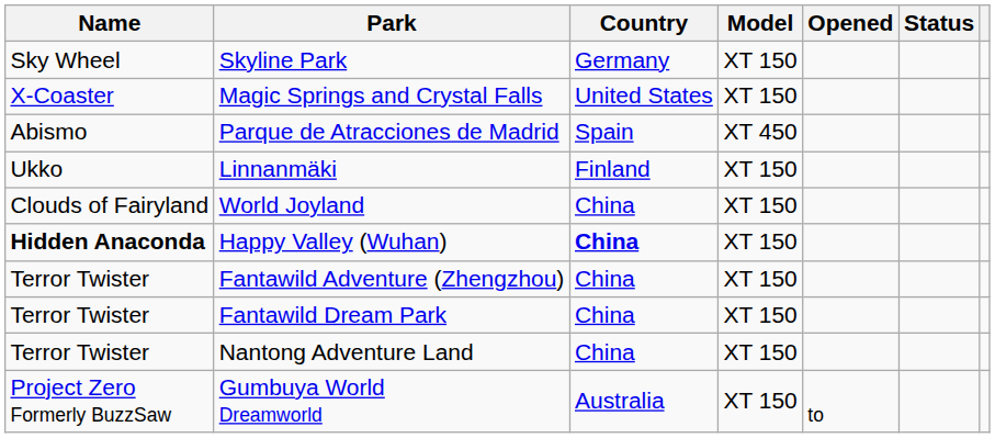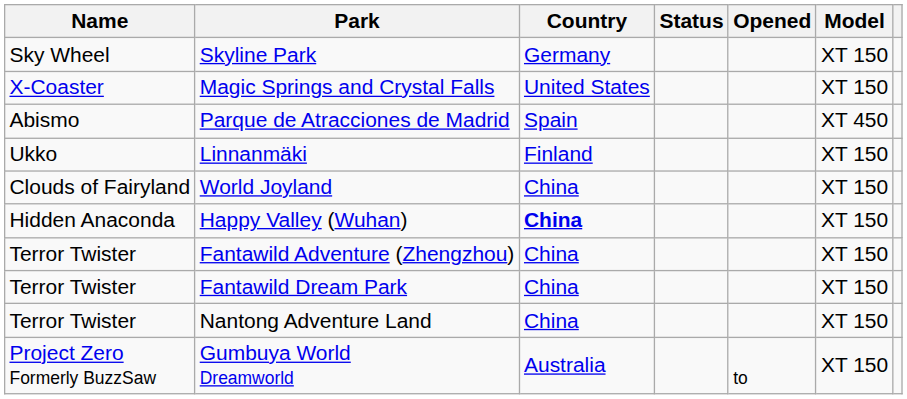columns swapped: Model <-> Status
Happy Valley (Wuhan) | Name: bold -> normal
